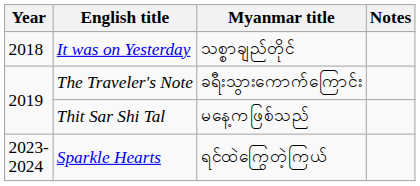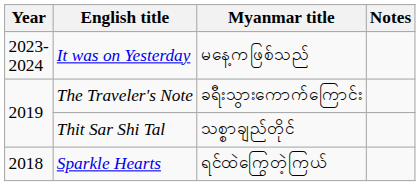It was on Yesterday | Year: 2018 -> 2023-2024
It was on Yesterday | Myanmar title: သစ္စာချည်တိုင် -> မနေ့ကဖြစ်သည်
Thit Sar Shi Tal | Myanmar title: မနေ့ကဖြစ်သည် -> သစ္စာချည်တိုင်
Sparkle Hearts | Year: 2023-2024 -> 2018
